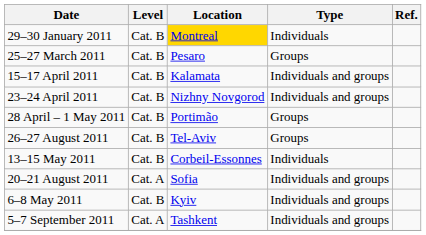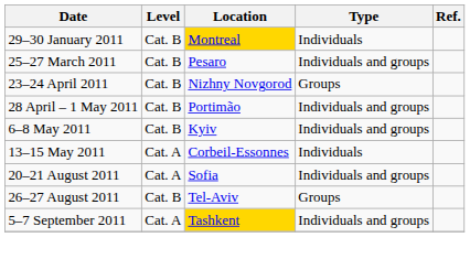25–27 March 2011 | Type: Groups -> Individuals and groups
- row: 15–17 April 2011 | Cat. B | Kalamata | Individuals and groups
23–24 April 2011 | Type: Individuals and groups -> Groups
28 April – 1 May 2011 | Type: Groups -> Individuals and groups
rows swapped: 6–8 May 2011 <-> 26–27 August 2011
13–15 May 2011 | Level: Cat. B -> Cat. A
5–7 September 2011 | Location: no background -> gold background
